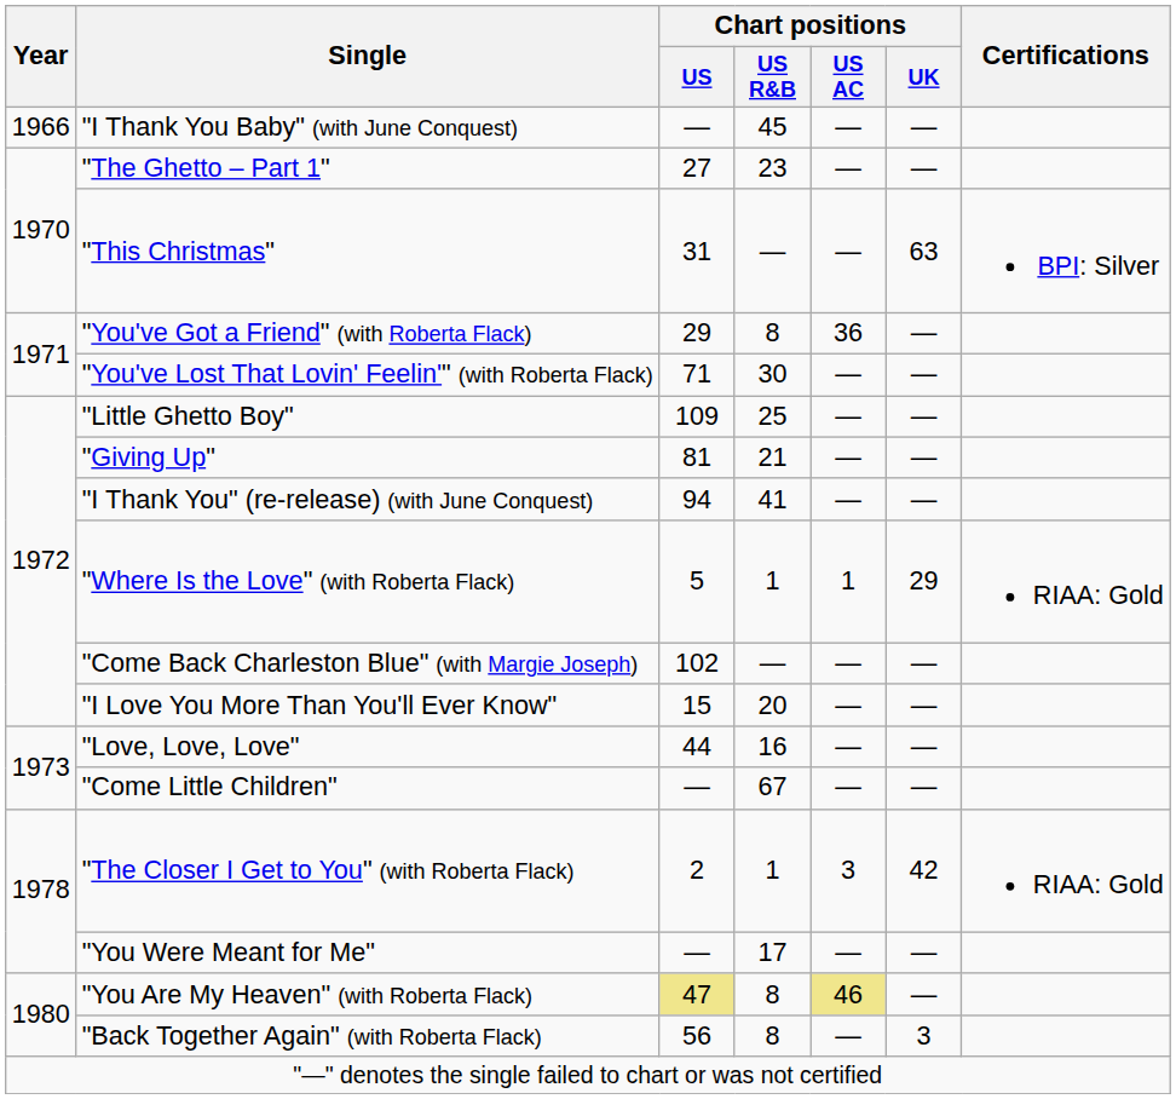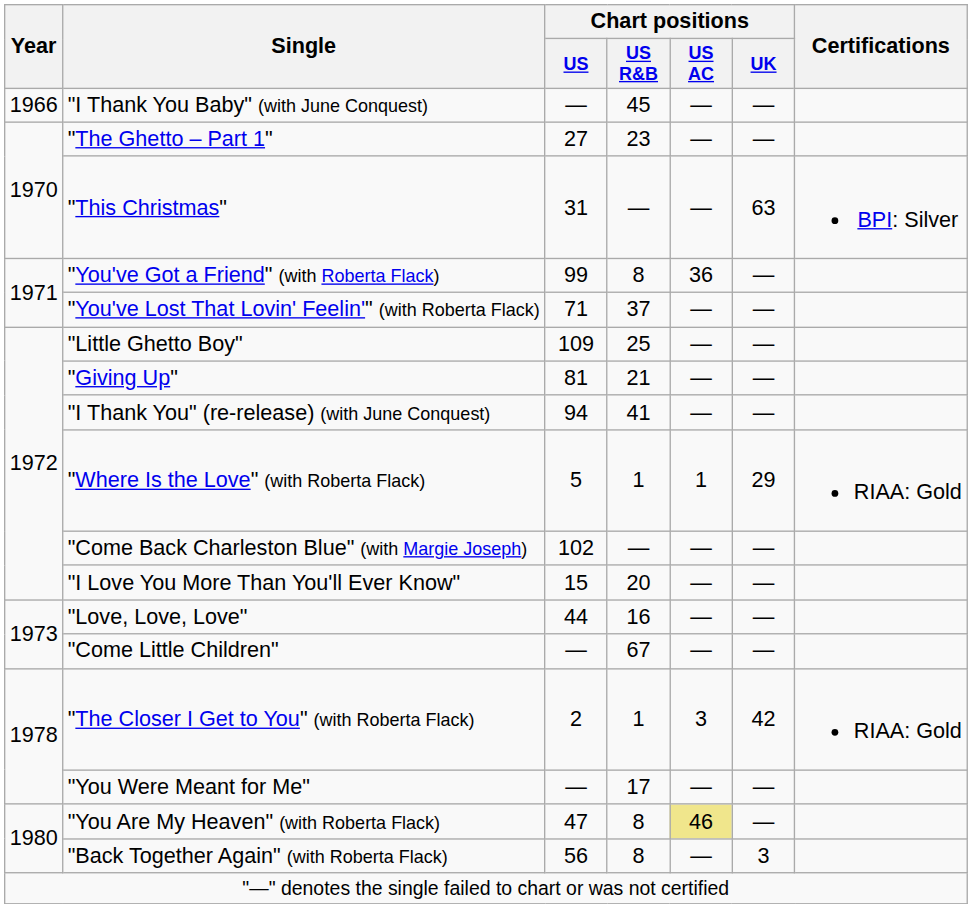"You've Got a Friend" (with Roberta Flack) | Chart positions / US: 29 -> 99
"You've Lost That Lovin' Feelin'" (with Roberta Flack) | Chart positions / US R&B: 30 -> 37
"You Are My Heaven" (with Roberta Flack) | Chart positions / US: khaki background -> no background
